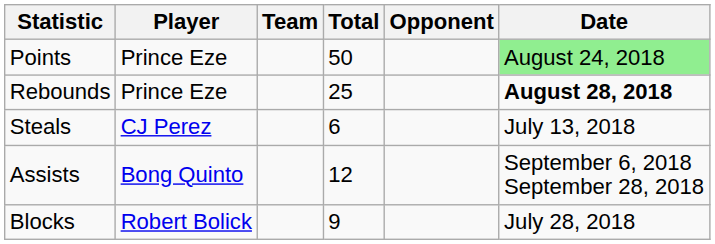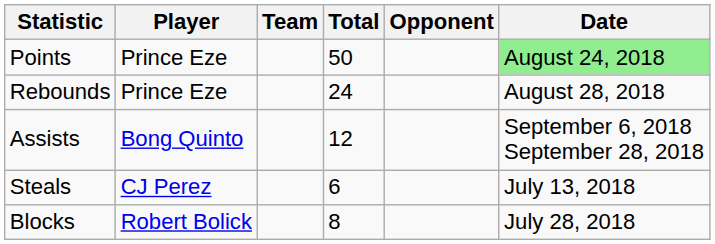Rebounds | Total: 25 -> 24
Rebounds | Date: bold -> normal
rows swapped: Assists <-> Steals
Blocks | Total: 9 -> 8
